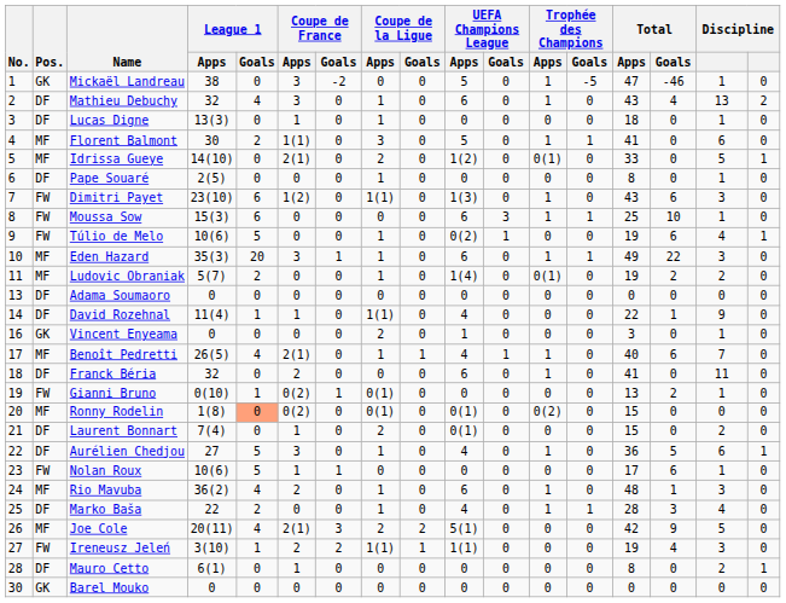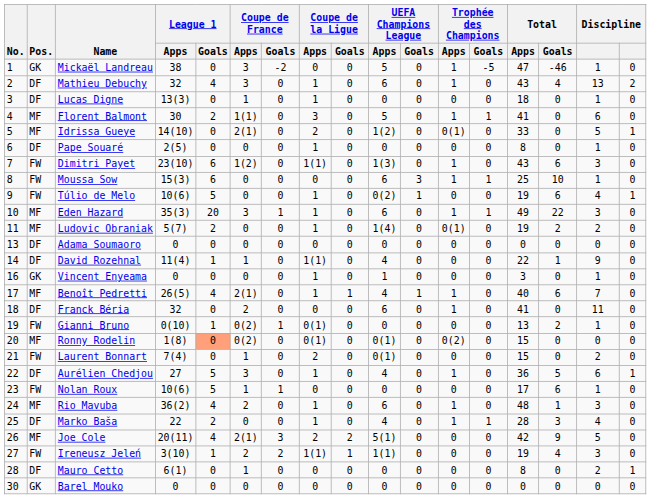Vincent Enyeama | Coupe de la Ligue / Apps: 2 -> 1
Laurent Bonnart | Pos.: DF -> FW
